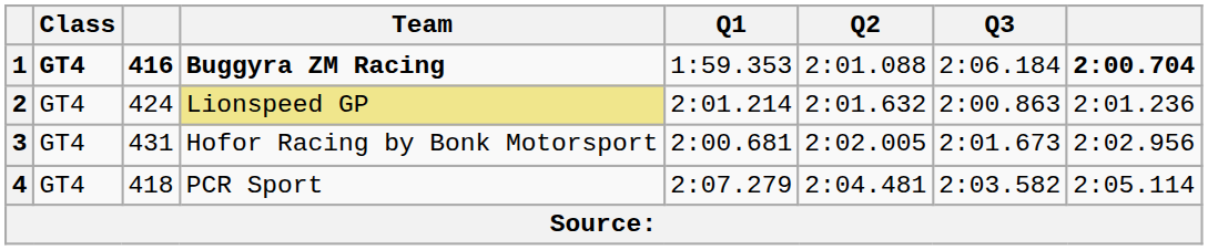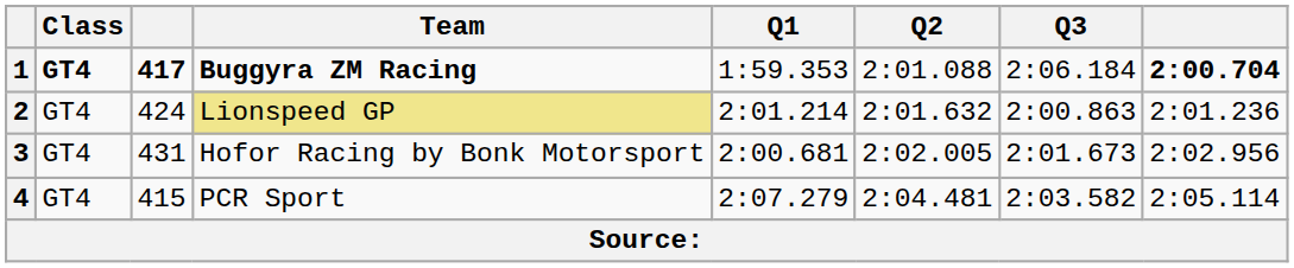1 | column 3: 416 -> 417
4 | column 3: 418 -> 415
